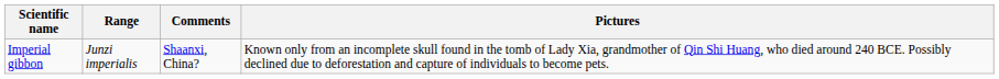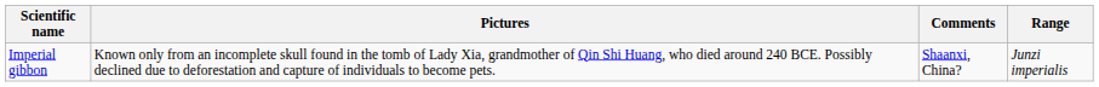columns swapped: Range <-> Pictures
